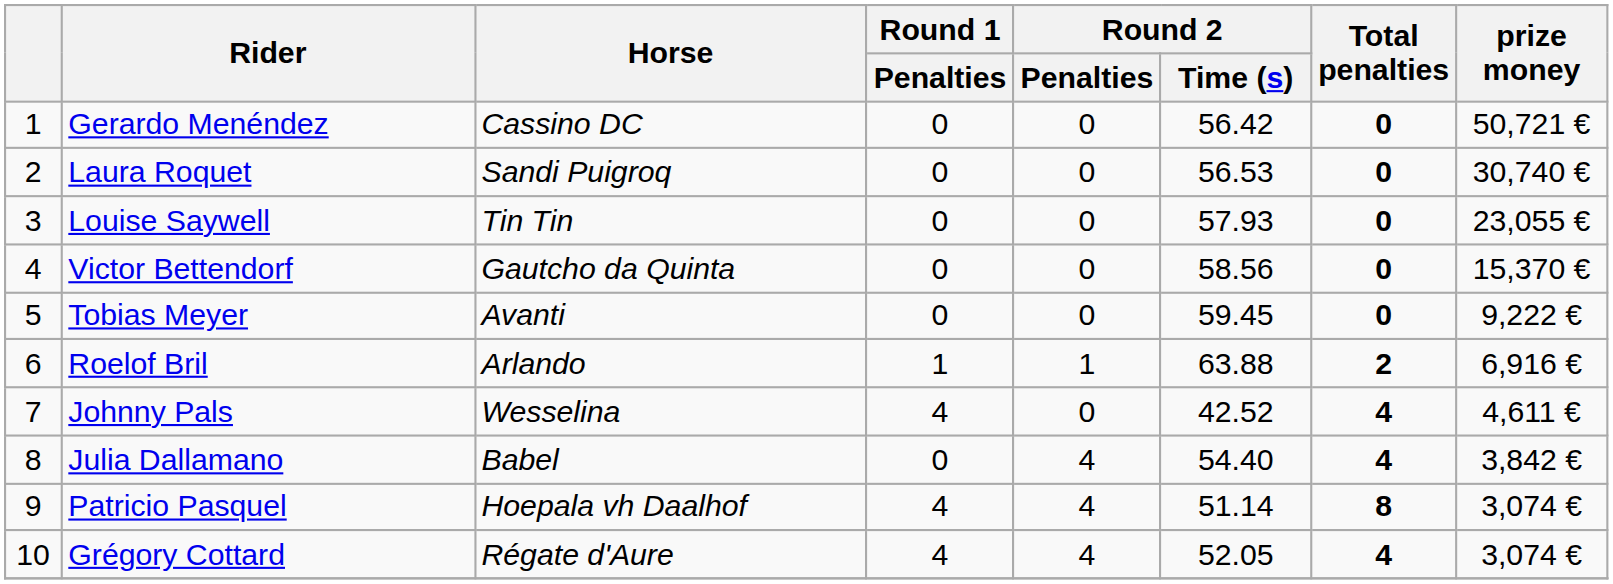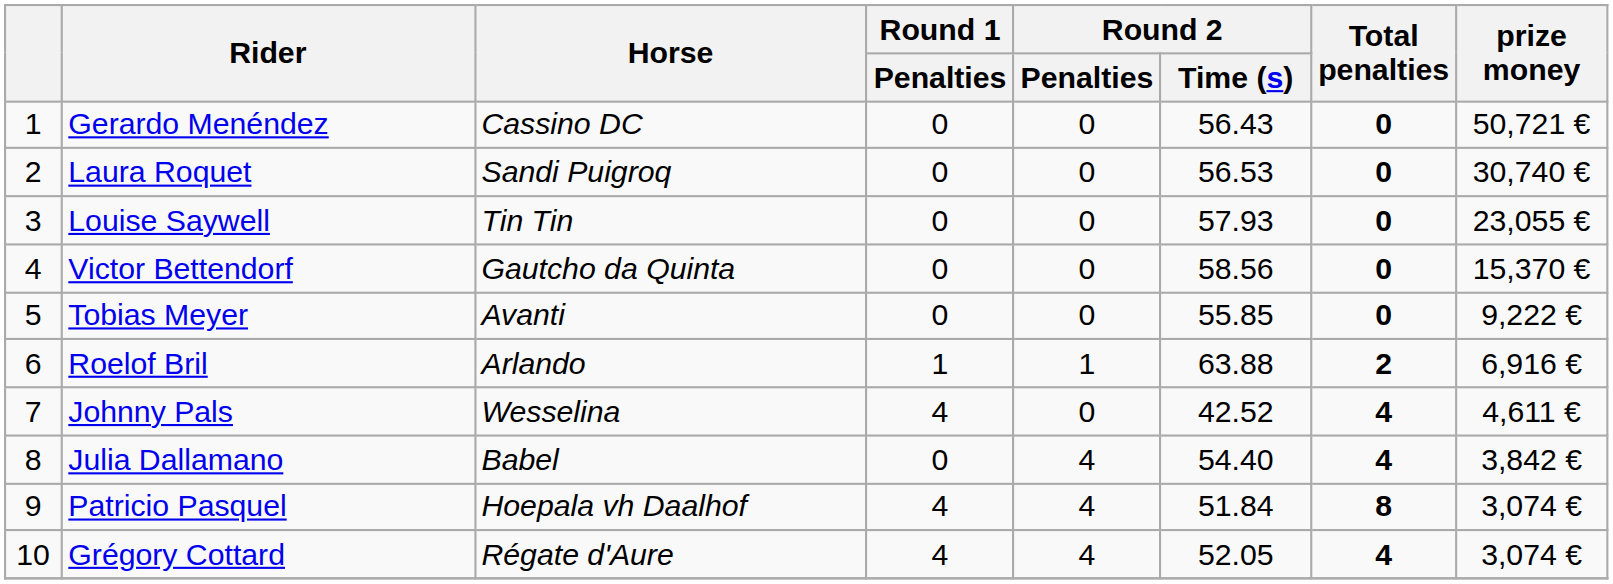Gerardo Menéndez | Round 2 / Time (s): 56.42 -> 56.43
Tobias Meyer | Round 2 / Time (s): 59.45 -> 55.85
Patricio Pasquel | Round 2 / Time (s): 51.14 -> 51.84
